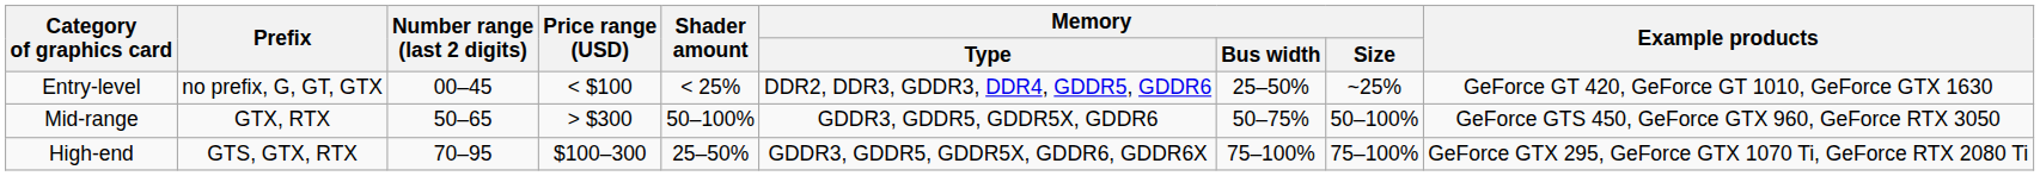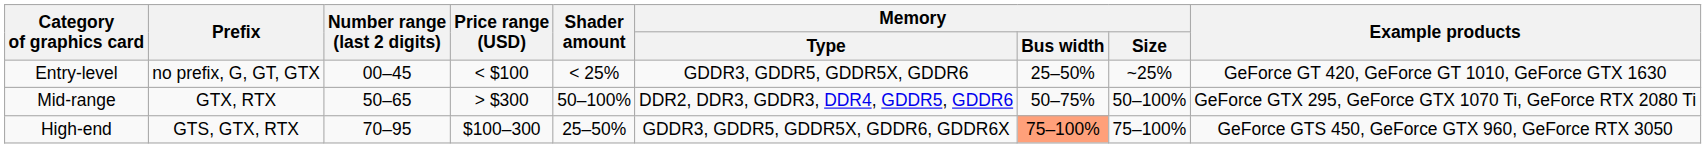Entry-level | Memory / Type: DDR2, DDR3, GDDR3, DDR4, GDDR5, GDDR6 -> GDDR3, GDDR5, GDDR5X, GDDR6
Mid-range | Memory / Type: GDDR3, GDDR5, GDDR5X, GDDR6 -> DDR2, DDR3, GDDR3, DDR4, GDDR5, GDDR6
Mid-range | Example products: GeForce GTS 450, GeForce GTX 960, GeForce RTX 3050 -> GeForce GTX 295, GeForce GTX 1070 Ti, GeForce RTX 2080 Ti
High-end | Memory / Bus width: no background -> lightsalmon background
High-end | Example products: GeForce GTX 295, GeForce GTX 1070 Ti, GeForce RTX 2080 Ti -> GeForce GTS 450, GeForce GTX 960, GeForce RTX 3050
